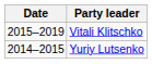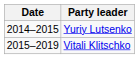rows swapped: Yuriy Lutsenko <-> Vitali Klitschko
